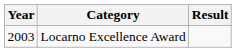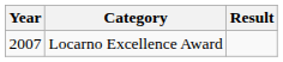Locarno Excellence Award | Year: 2003 -> 2007
